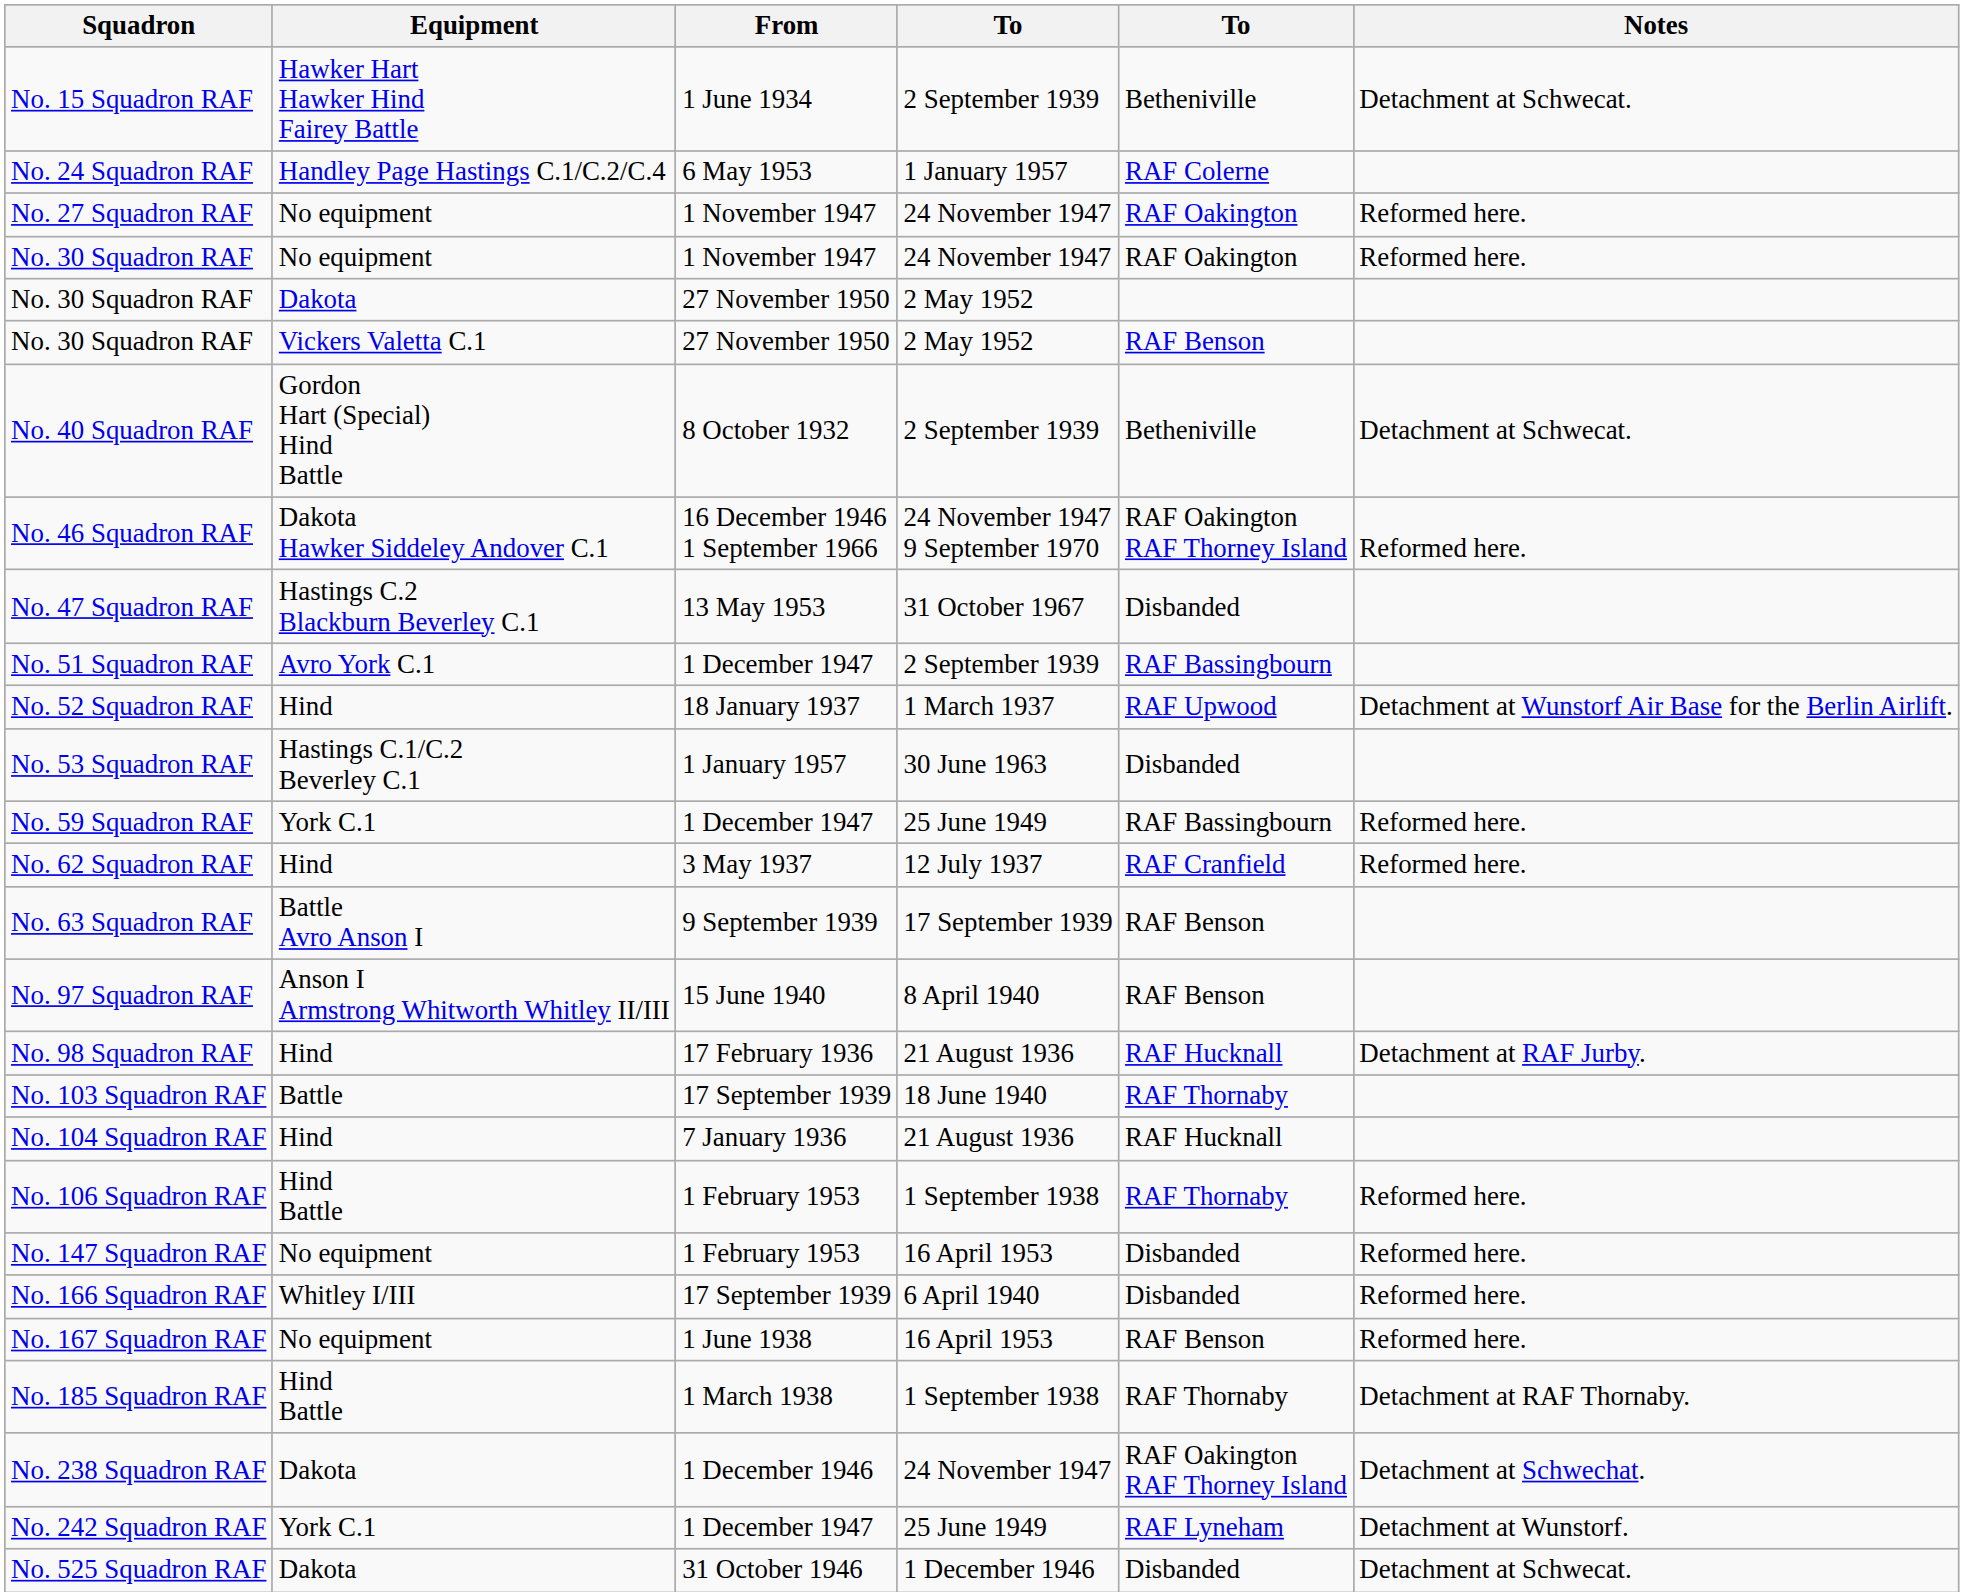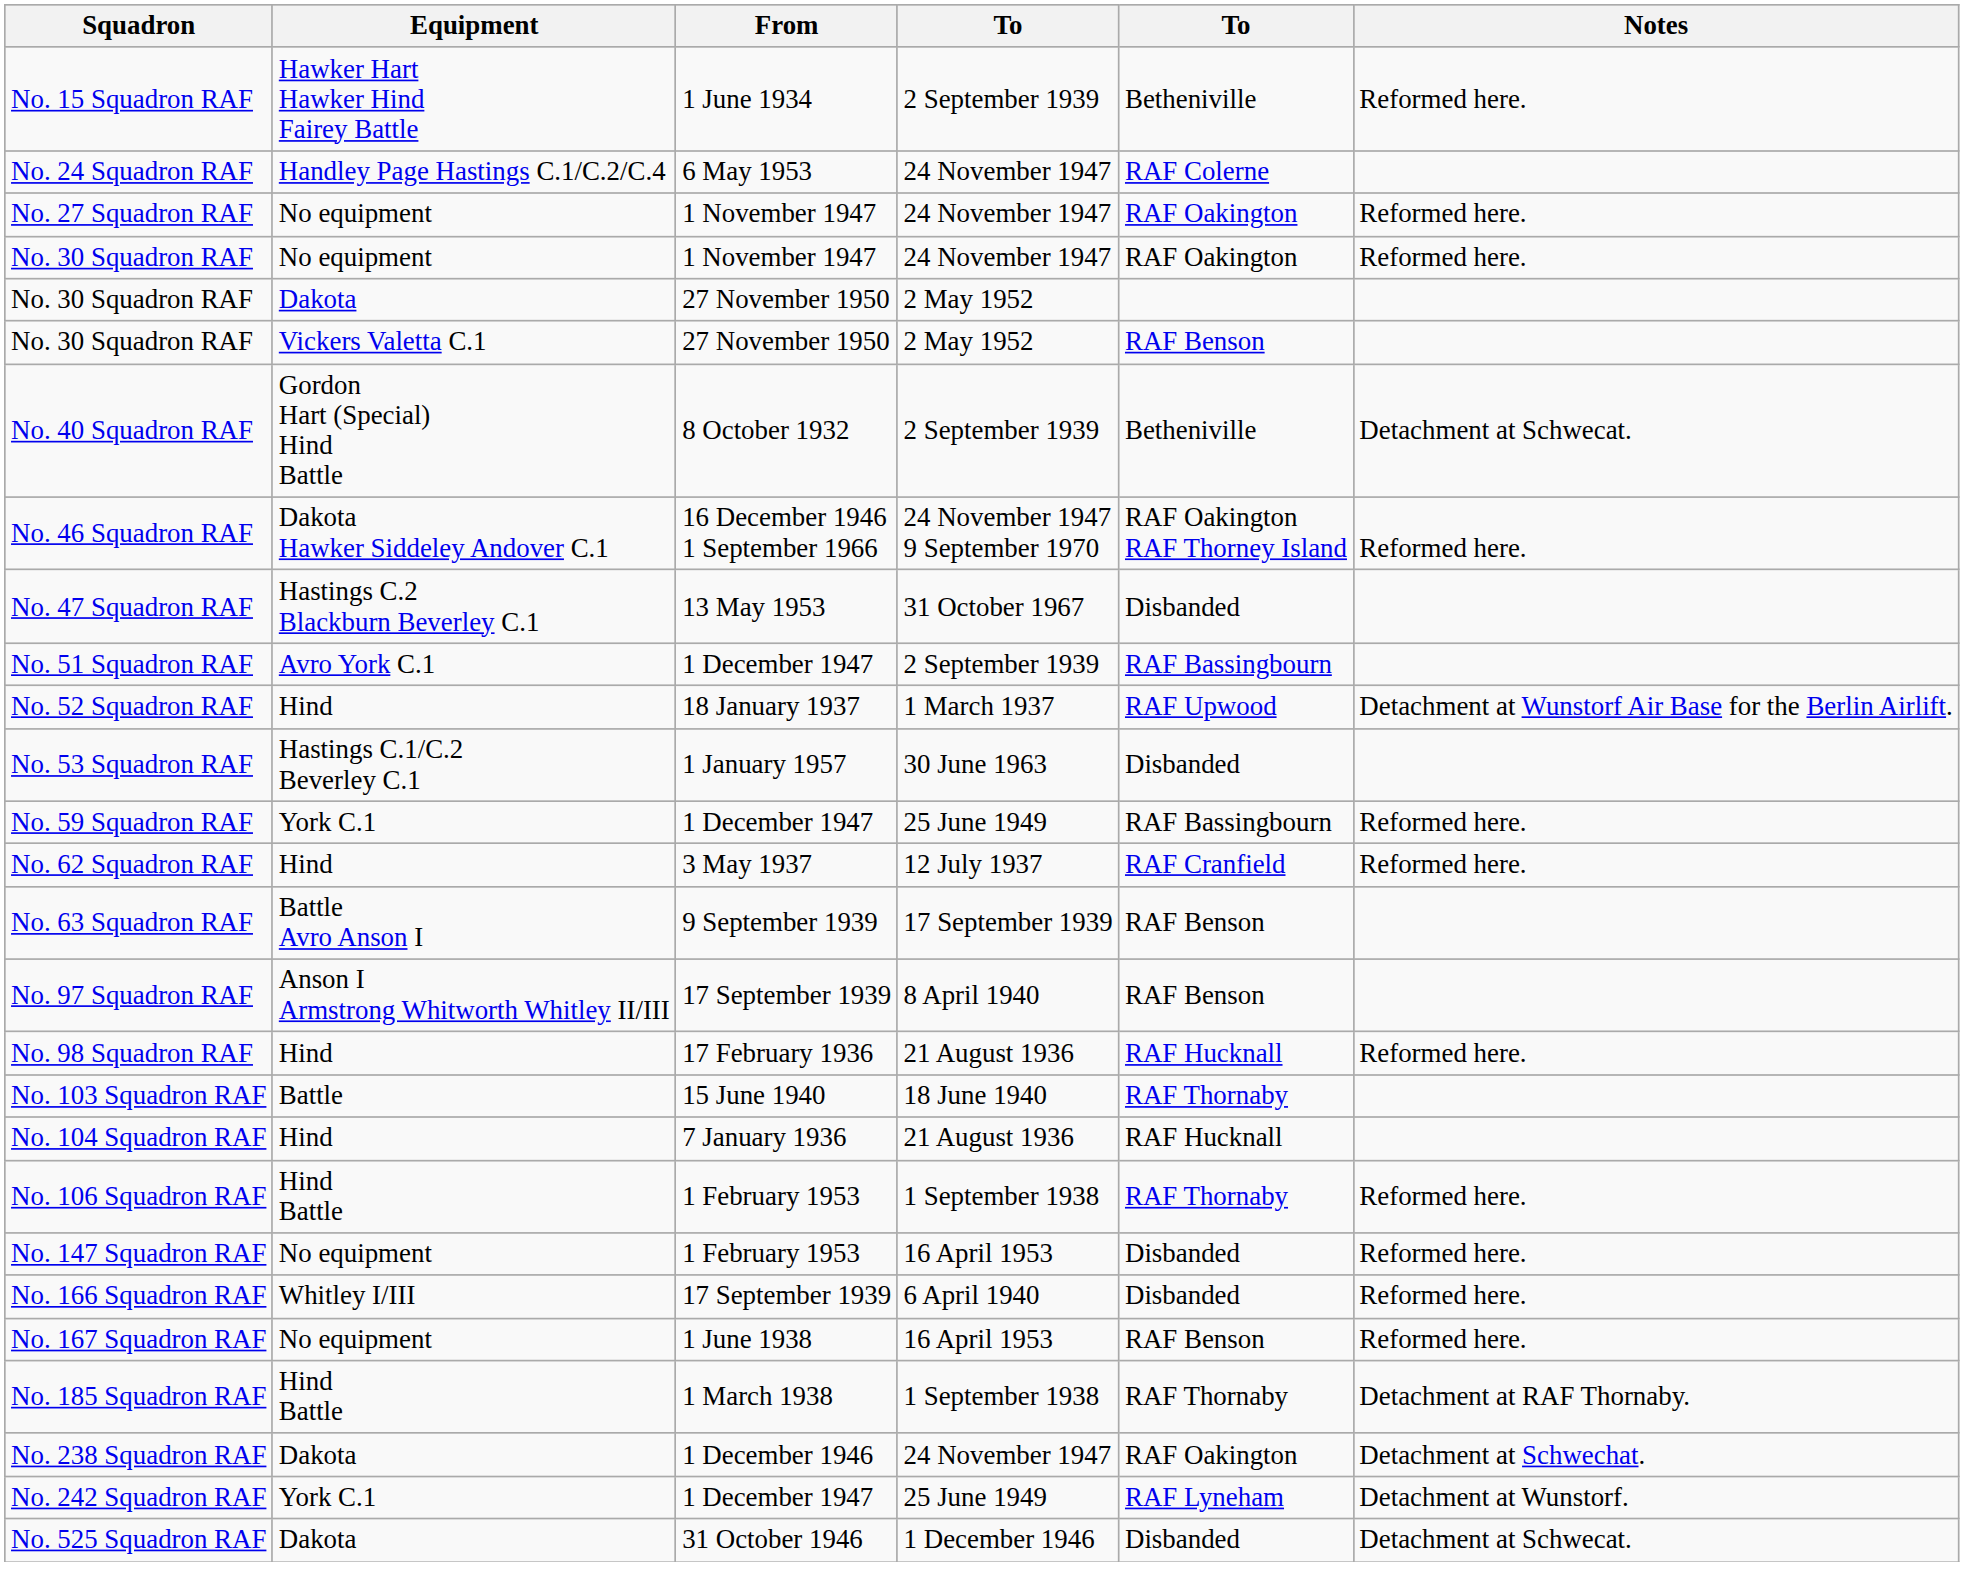No. 15 Squadron RAF | Notes: Detachment at Schwecat. -> Reformed here.
No. 24 Squadron RAF | column 4: 1 January 1957 -> 24 November 1947
No. 97 Squadron RAF | From: 15 June 1940 -> 17 September 1939
No. 98 Squadron RAF | Notes: Detachment at RAF Jurby. -> Reformed here.
No. 103 Squadron RAF | From: 17 September 1939 -> 15 June 1940
No. 238 Squadron RAF | column 5: RAF Oakington RAF Thorney Island -> RAF Oakington
